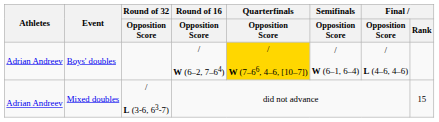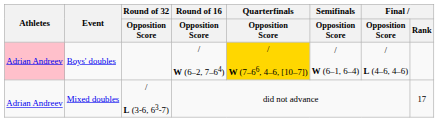Boys' doubles | Athletes: no background -> pink background
Mixed doubles | Final / Rank: 15 -> 17
